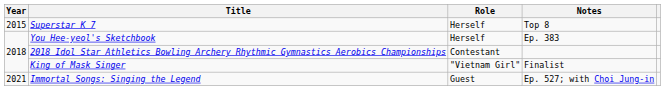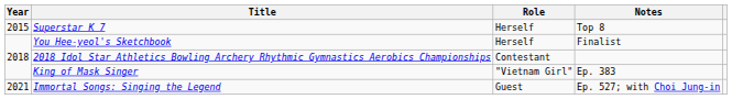You Hee-yeol's Sketchbook | Notes: Ep. 383 -> Finalist
King of Mask Singer | Notes: Finalist -> Ep. 383
